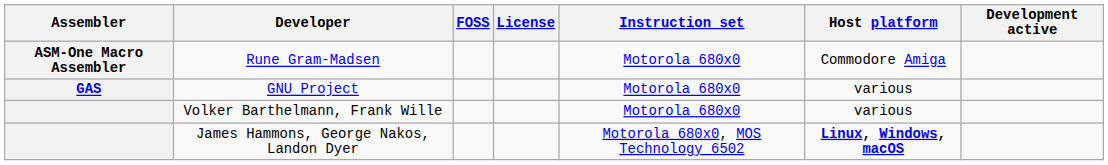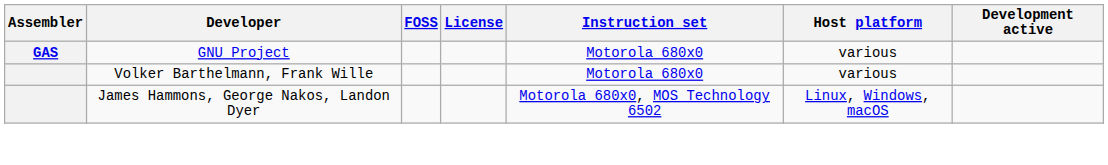- row: ASM-One Macro Assembler | Rune Gram-Madsen | Motorola 680x0 | Commodore Amiga
James Hammons, George Nakos, Landon Dyer | Host platform: bold -> normal
